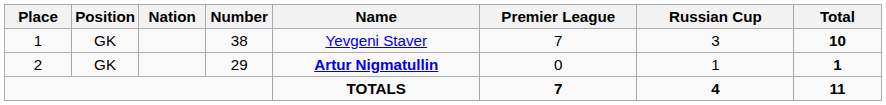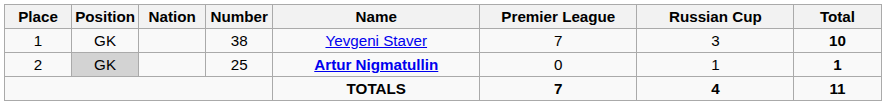2 | Position: no background -> lightgrey background
2 | Number: 29 -> 25
